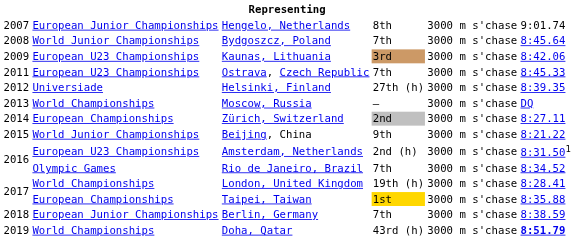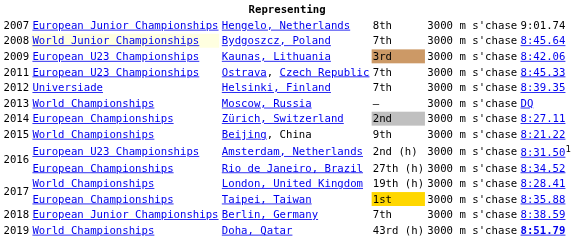Bydgoszcz, Poland | column 2: no background -> lightyellow background
Helsinki, Finland | column 4: 27th (h) -> 7th
Beijing, China | column 2: World Junior Championships -> World Championships
Rio de Janeiro, Brazil | column 2: Olympic Games -> European Championships
Rio de Janeiro, Brazil | column 4: 7th -> 27th (h)
